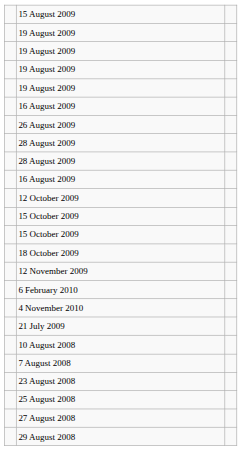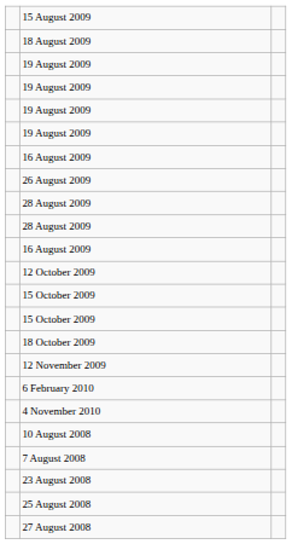+ row: 18 August 2009
- row: 21 July 2009
- row: 29 August 2008
